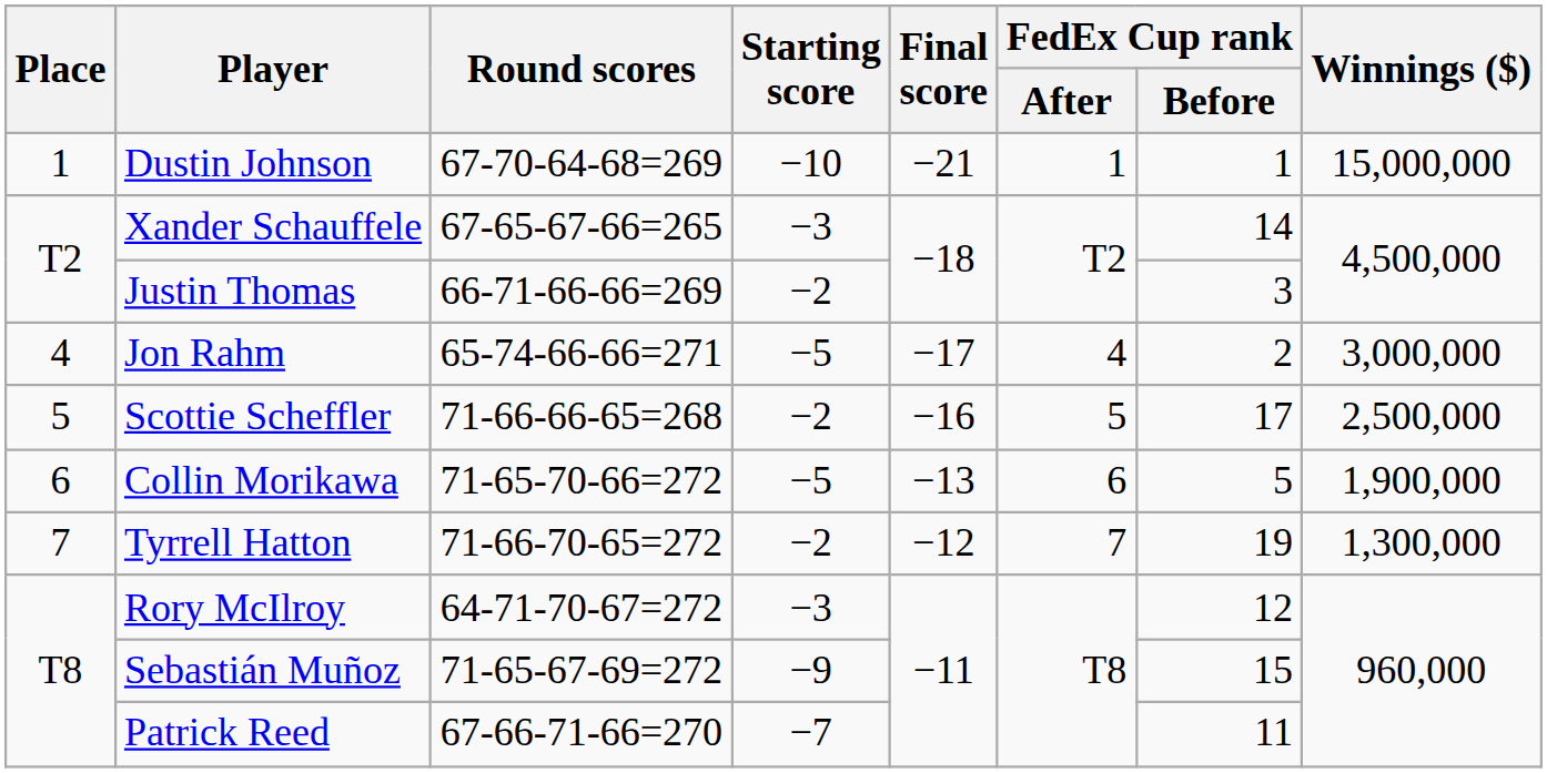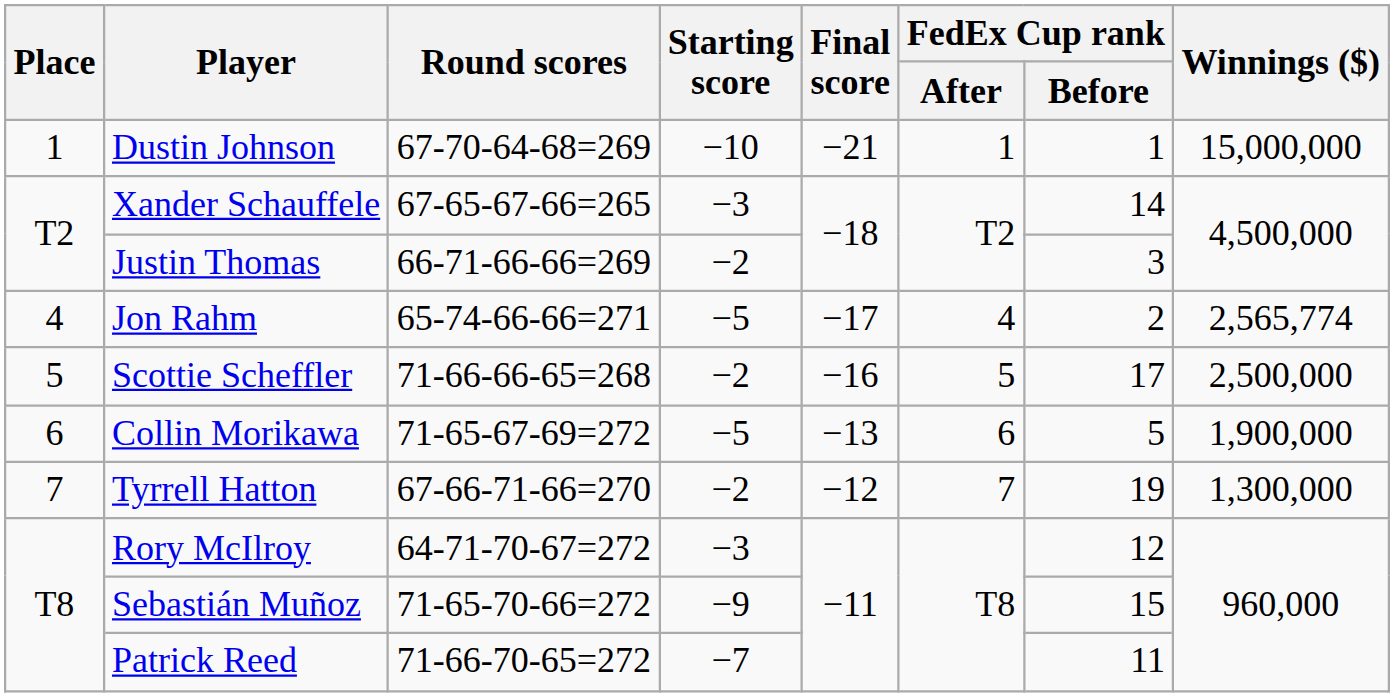Jon Rahm | Winnings ($): 3,000,000 -> 2,565,774
Collin Morikawa | Round scores: 71-65-70-66=272 -> 71-65-67-69=272
Tyrrell Hatton | Round scores: 71-66-70-65=272 -> 67-66-71-66=270
Sebastián Muñoz | Round scores: 71-65-67-69=272 -> 71-65-70-66=272
Patrick Reed | Round scores: 67-66-71-66=270 -> 71-66-70-65=272
